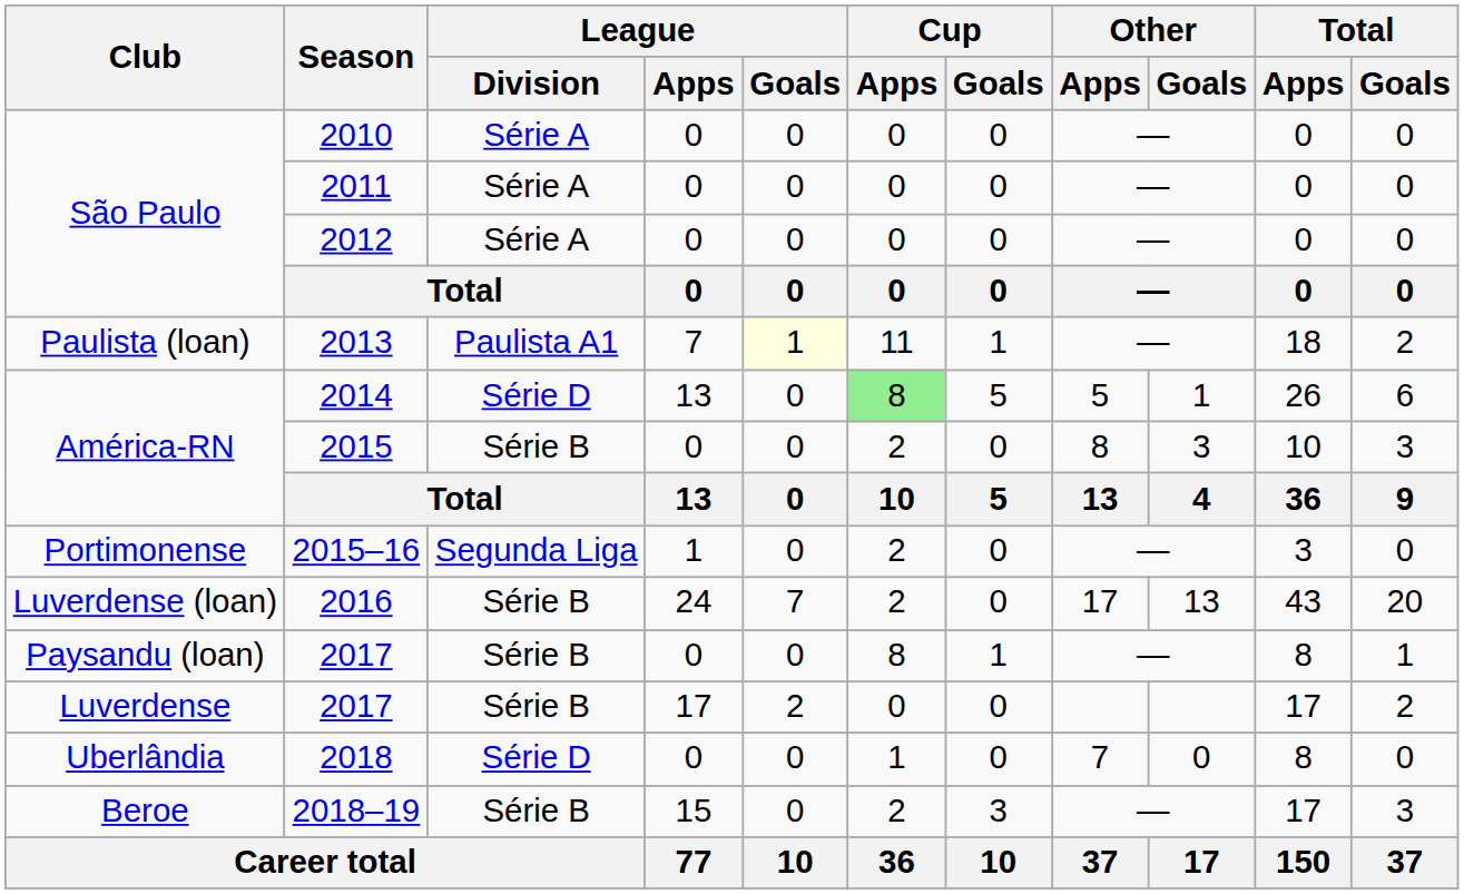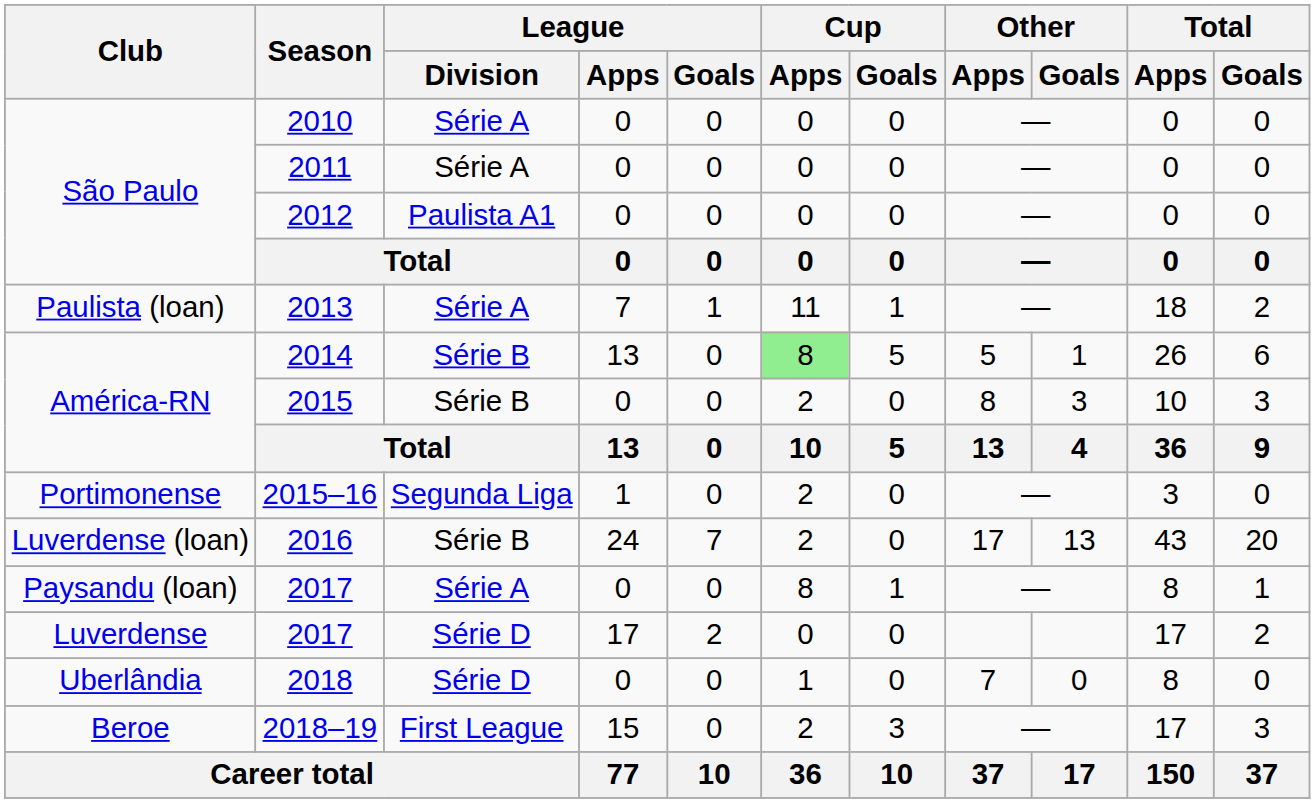2012 | League / Division: Série A -> Paulista A1
2013 | League / Division: Paulista A1 -> Série A
2013 | League / Goals: lightyellow background -> no background
2014 | League / Division: Série D -> Série B
Paysandu (loan) / 2017 | League / Division: Série B -> Série A
Luverdense / 2017 | League / Division: Série B -> Série D
2018–19 | League / Division: Série B -> First League
